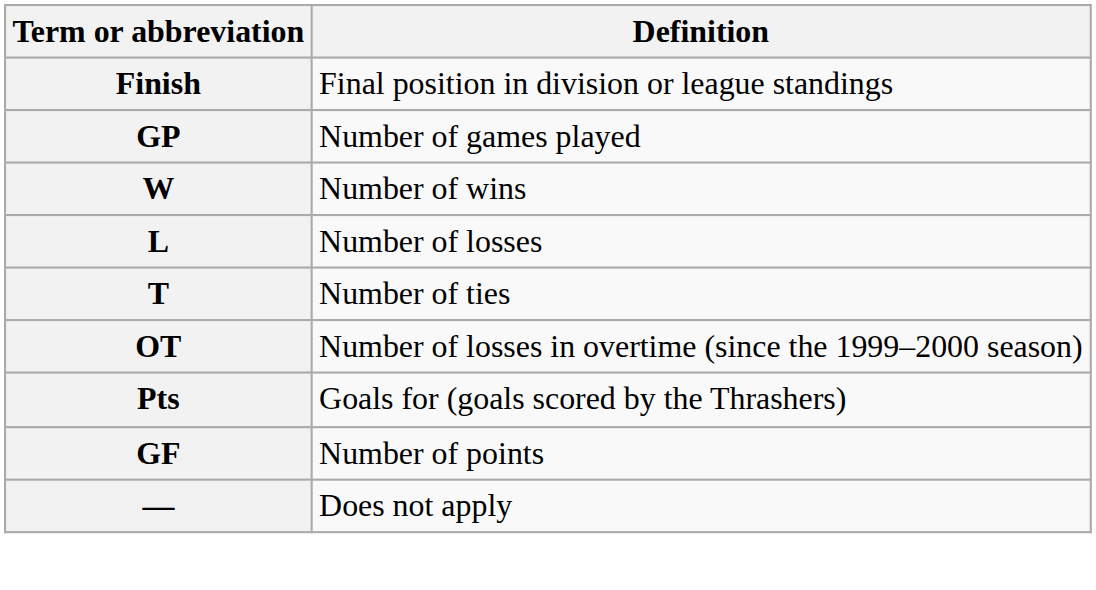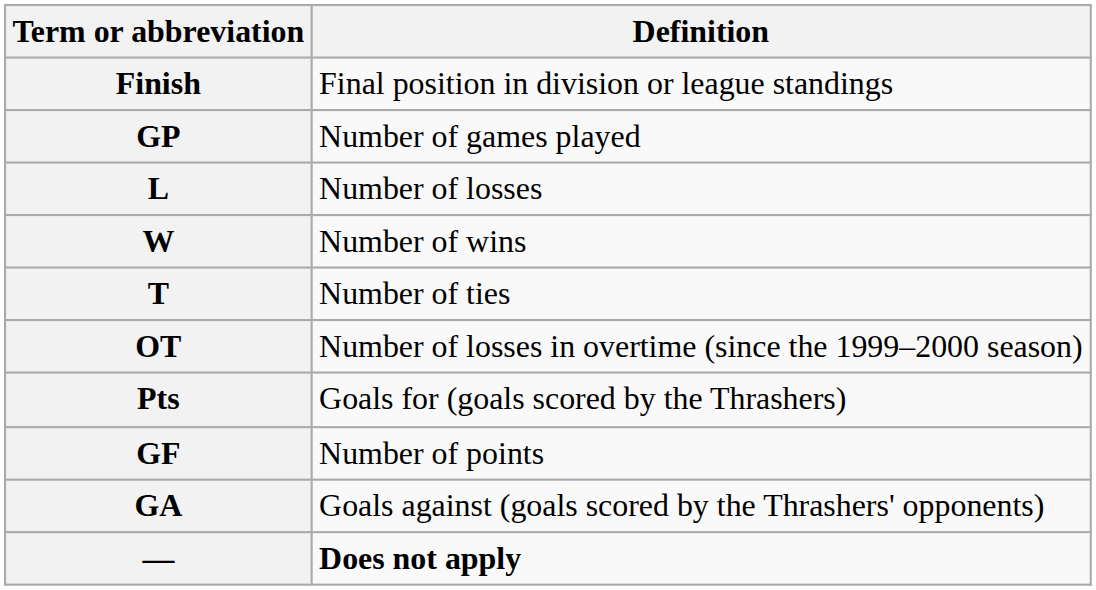rows swapped: W <-> L
+ row: GA | Goals against (goals scored by the Thrashers' opponents)
— | Definition: normal -> bold
